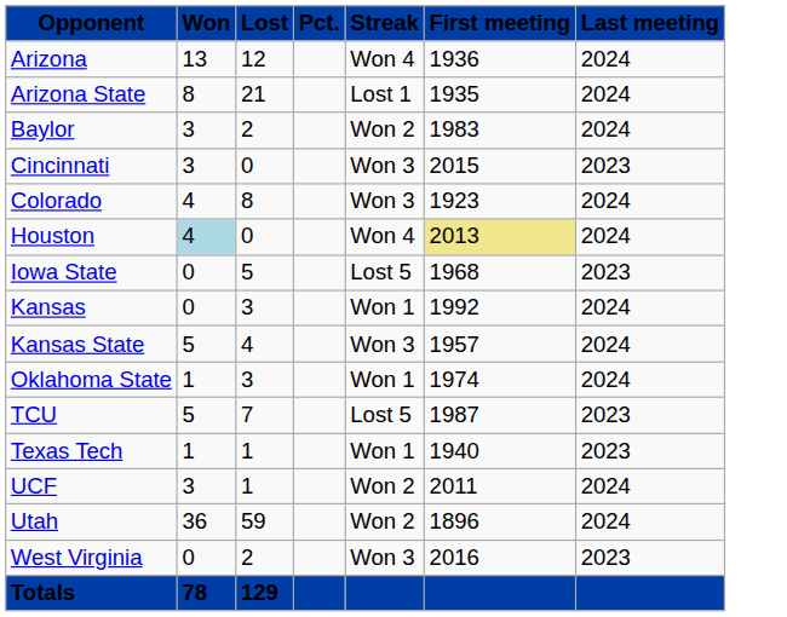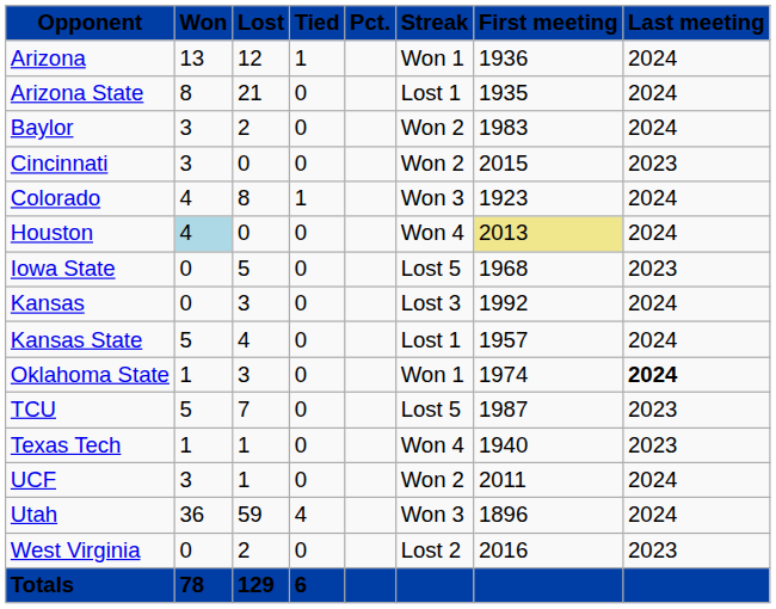+ column: Tied | 1 | 0 | 0 | 0 | 1 | 0 | 0 | 0 | 0 | 0 | 0 | 0 | 0 | 4 | 0 | 6
Arizona | Streak: Won 4 -> Won 1
Cincinnati | Streak: Won 3 -> Won 2
Kansas | Streak: Won 1 -> Lost 3
Kansas State | Streak: Won 3 -> Lost 1
Oklahoma State | Last meeting: normal -> bold
Texas Tech | Streak: Won 1 -> Won 4
Utah | Streak: Won 2 -> Won 3
West Virginia | Streak: Won 3 -> Lost 2
